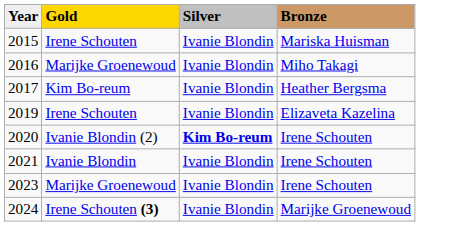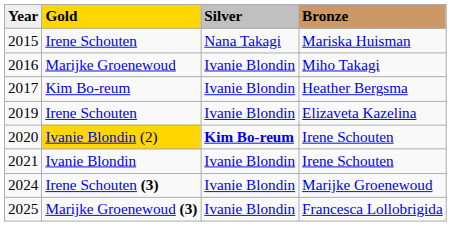2015 | Silver: Ivanie Blondin -> Nana Takagi
2020 | Gold: no background -> gold background
- row: 2023 | Marijke Groenewoud | Ivanie Blondin | Irene Schouten
+ row: 2025 | Marijke Groenewoud (3) | Ivanie Blondin | Francesca Lollobrigida
